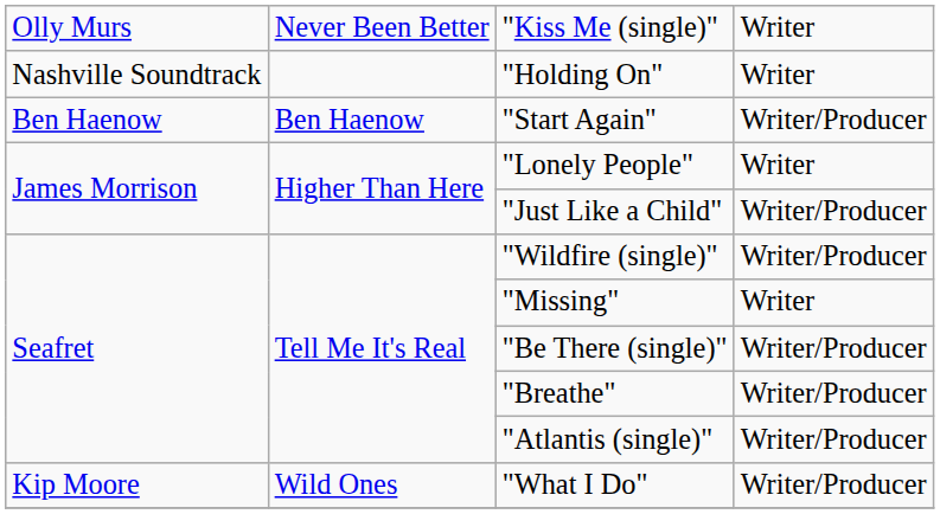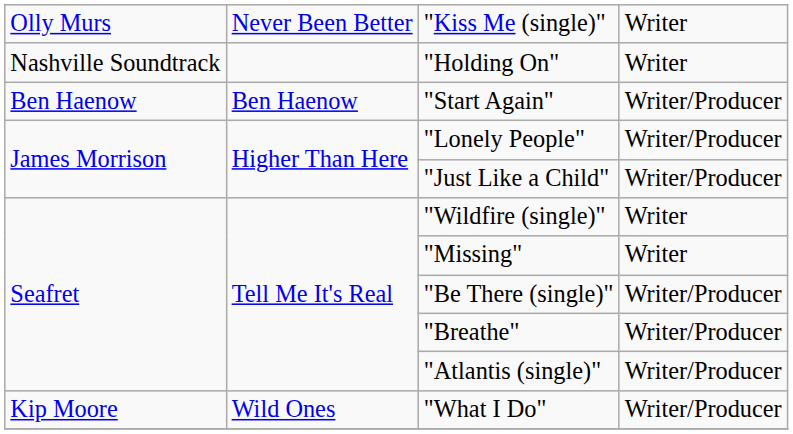"Lonely People" | column 4: Writer -> Writer/Producer
"Wildfire (single)" | column 4: Writer/Producer -> Writer
